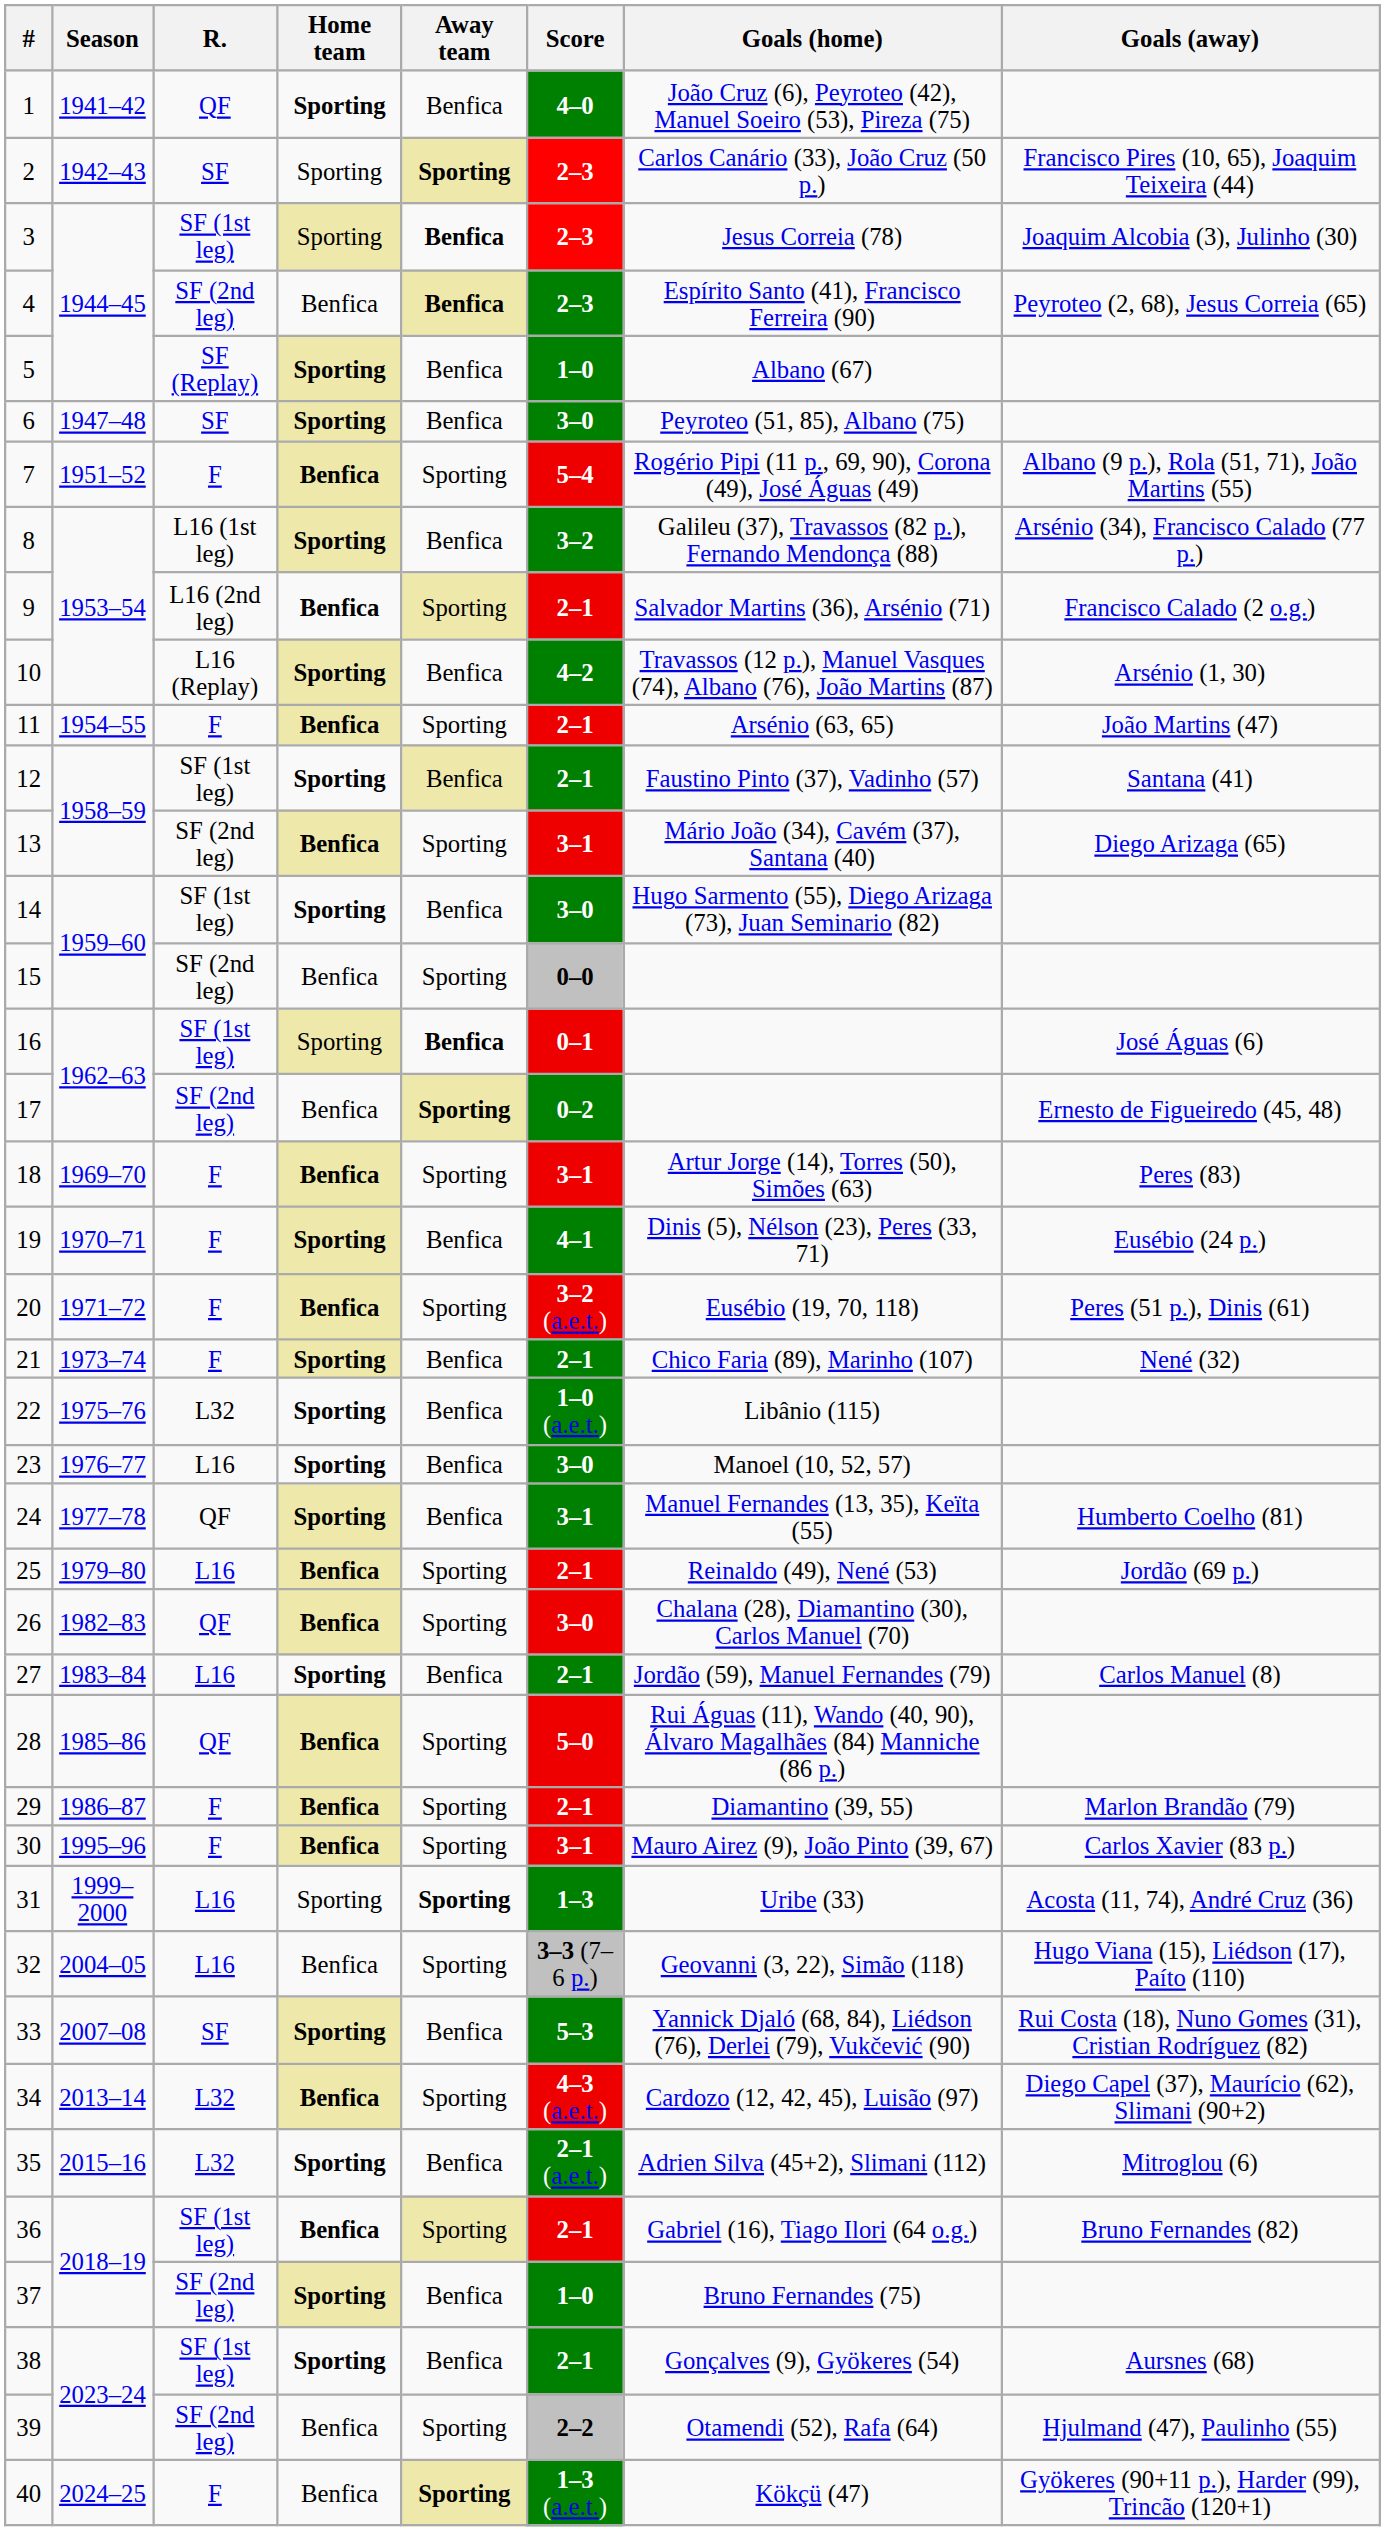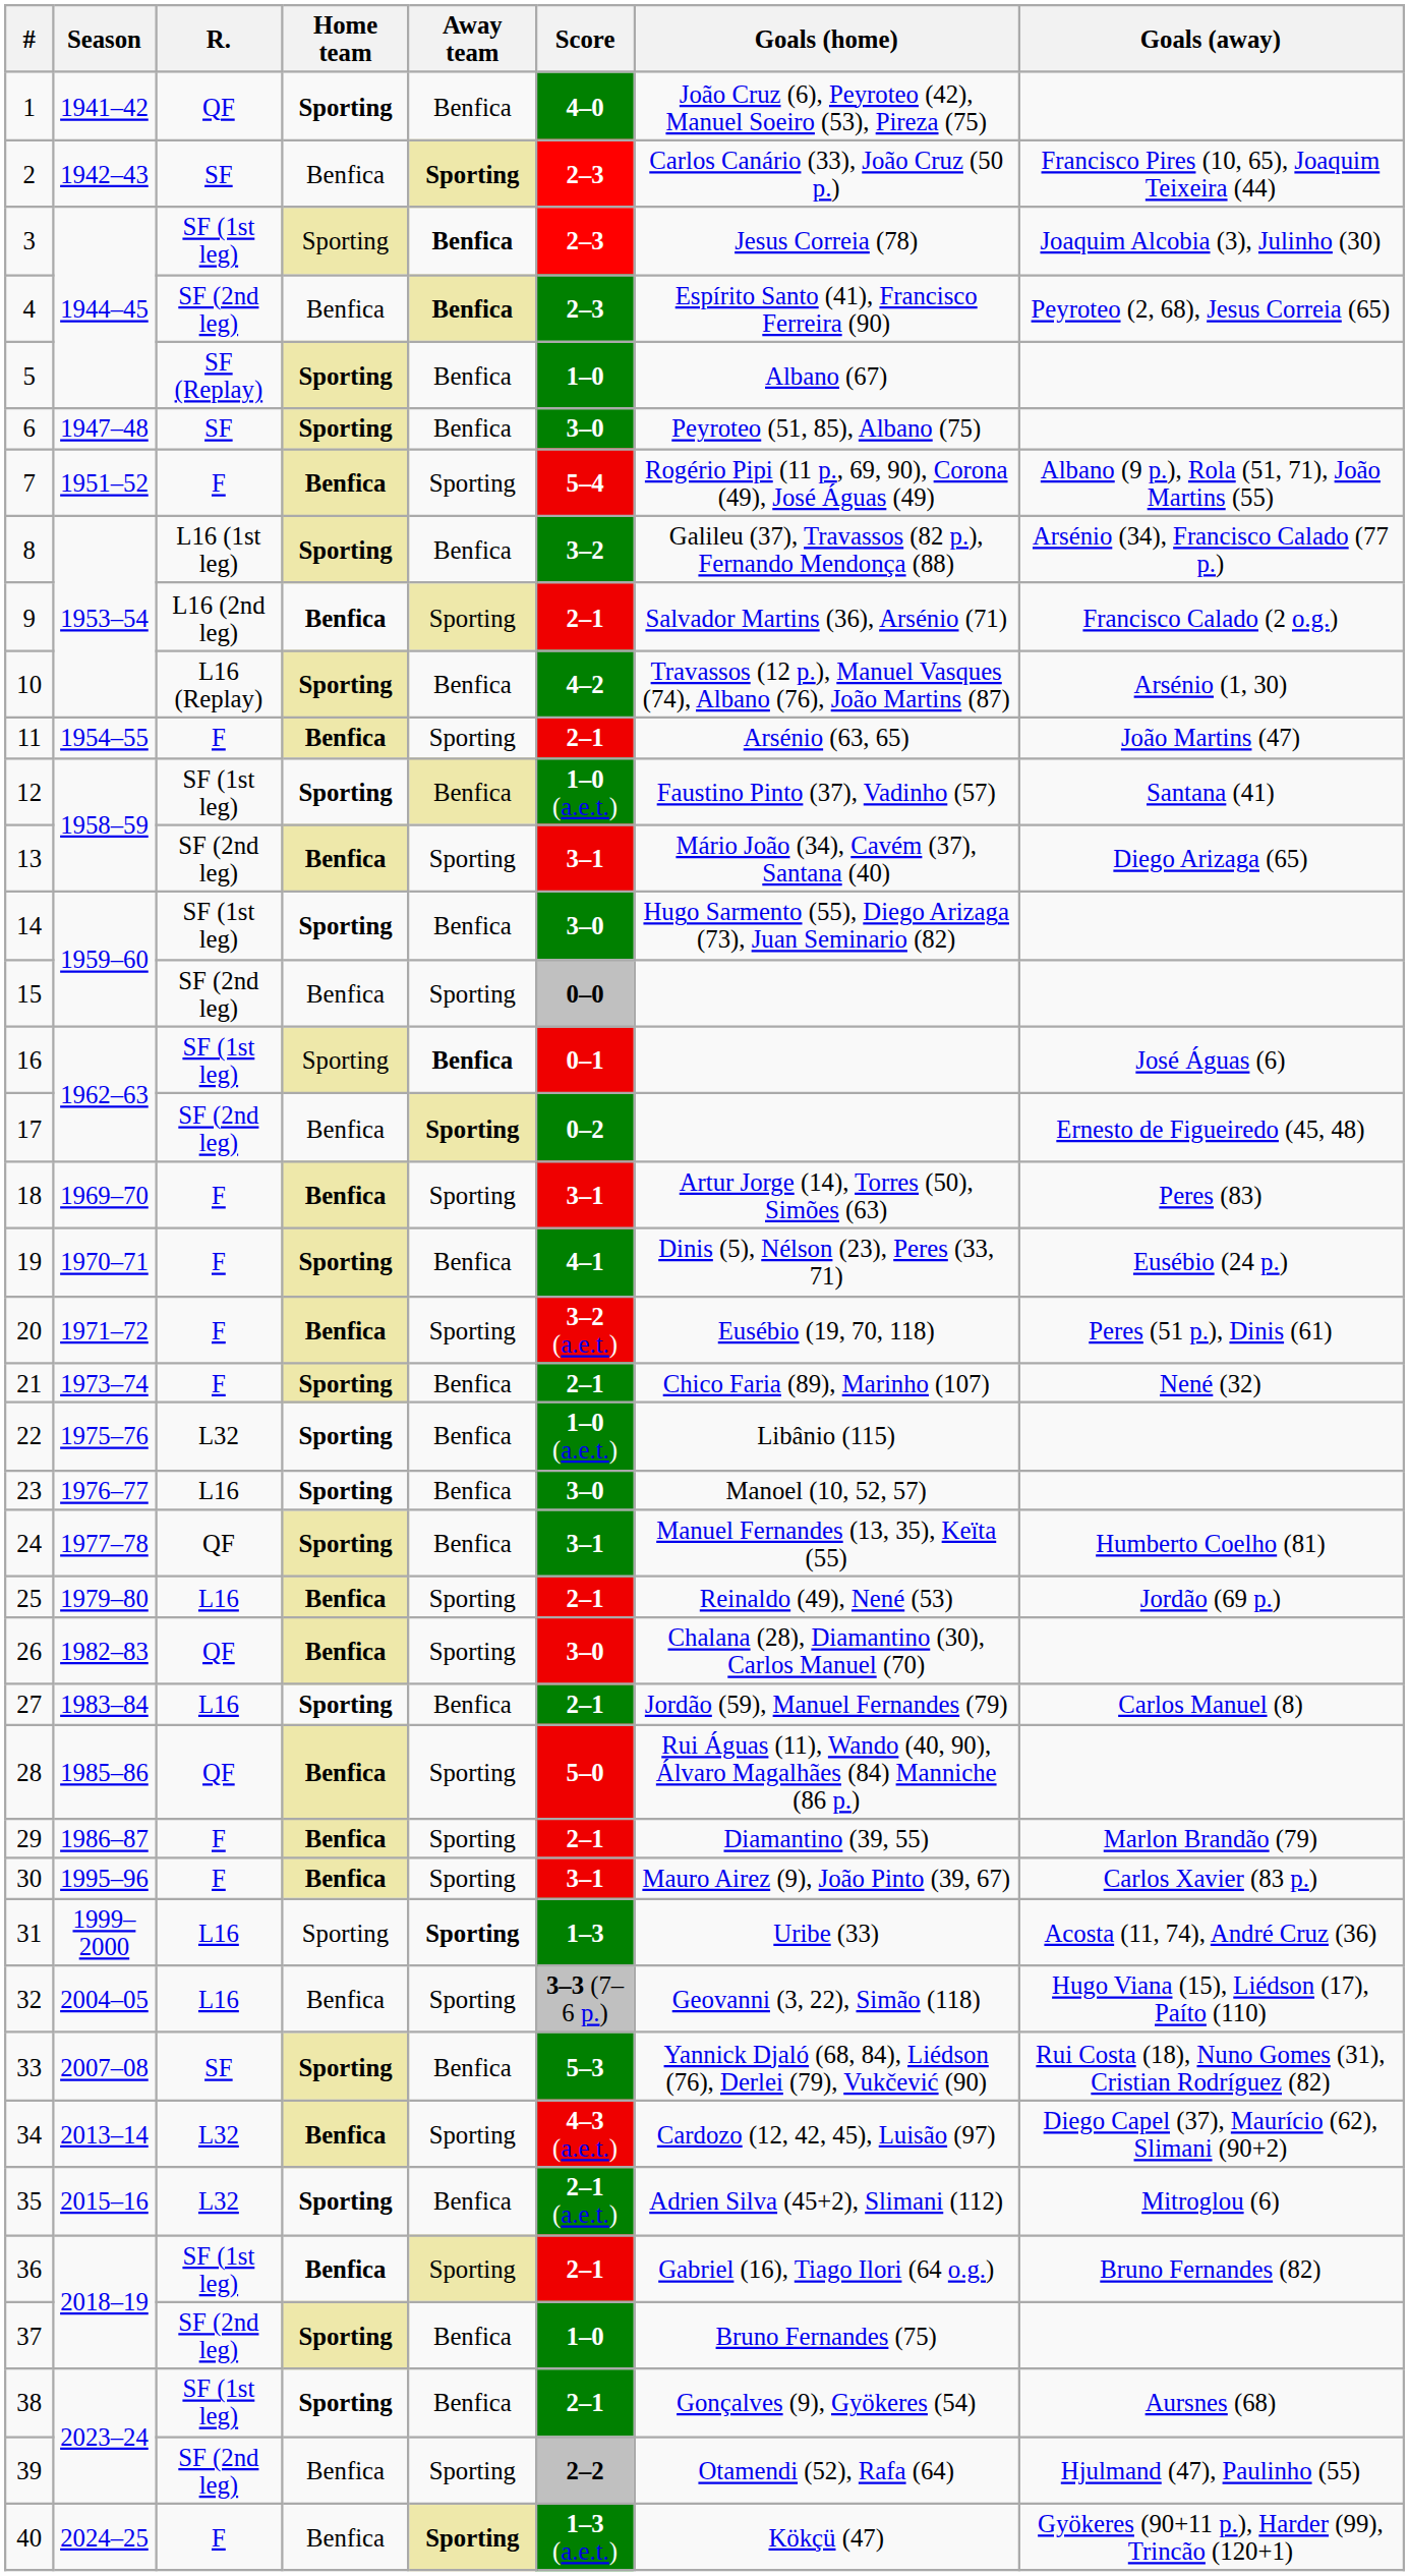2 | Home team: Sporting -> Benfica
12 | Score: 2–1 -> 1–0 (a.e.t.)
